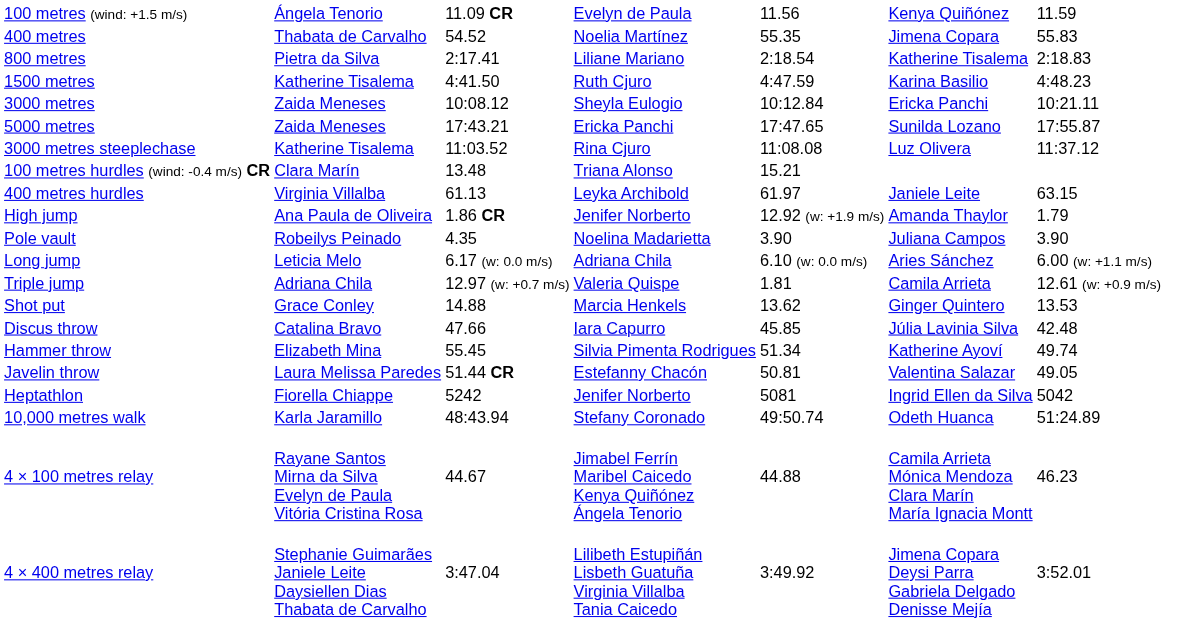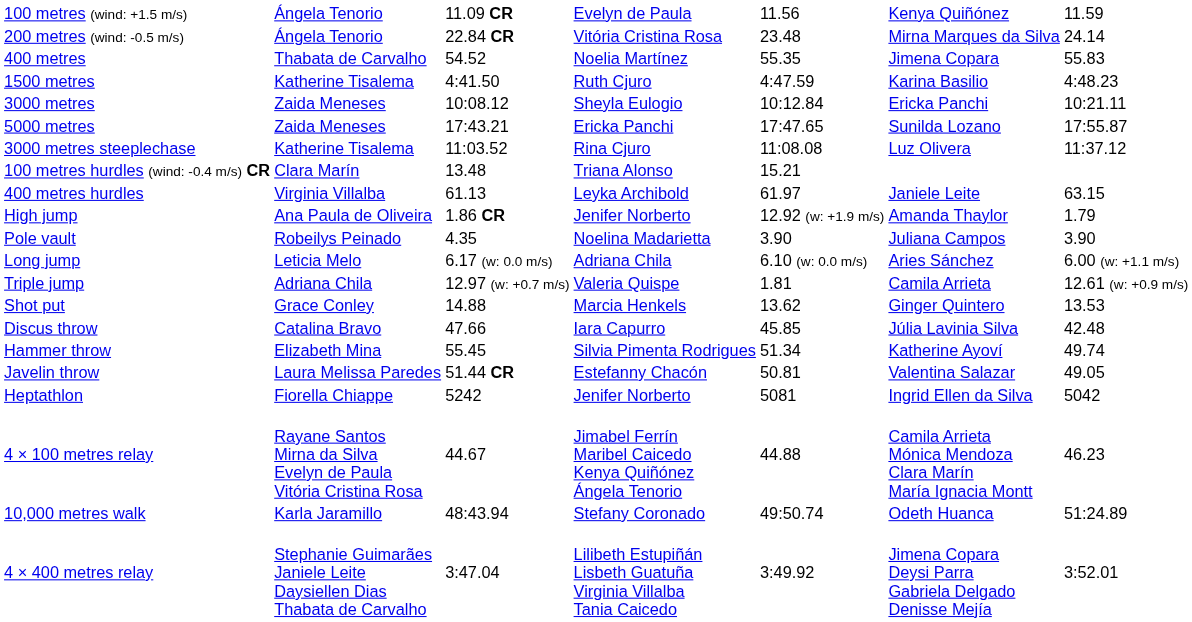+ row: 200 metres (wind: -0.5 m/s) | Ángela Tenorio | 22.84 CR | Vitória Cristina Rosa | 23.48 | Mirna Marques da Silva | 24.14
- row: 800 metres | Pietra da Silva | 2:17.41 | Liliane Mariano | 2:18.54 | Katherine Tisalema | 2:18.83
rows swapped: 10,000 metres walk <-> 4 × 100 metres relay
